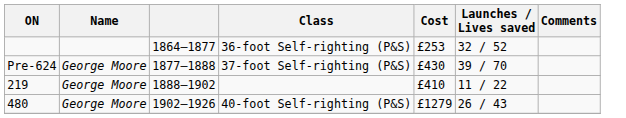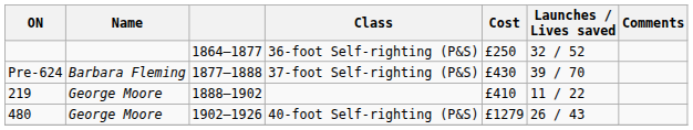36-foot Self-righting (P&S) | Cost: £253 -> £250
37-foot Self-righting (P&S) | Name: George Moore -> Barbara Fleming
